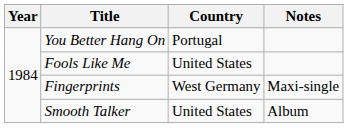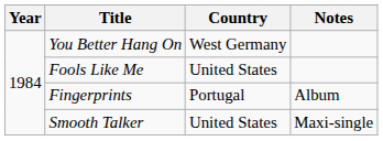You Better Hang On | Country: Portugal -> West Germany
Fingerprints | Country: West Germany -> Portugal
Fingerprints | Notes: Maxi-single -> Album
Smooth Talker | Notes: Album -> Maxi-single
